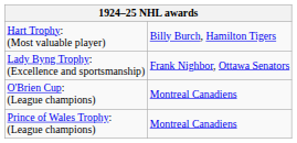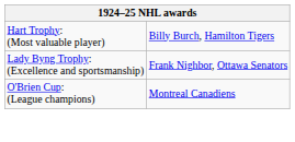- row: Prince of Wales Trophy: (League champions) | Montreal Canadiens
